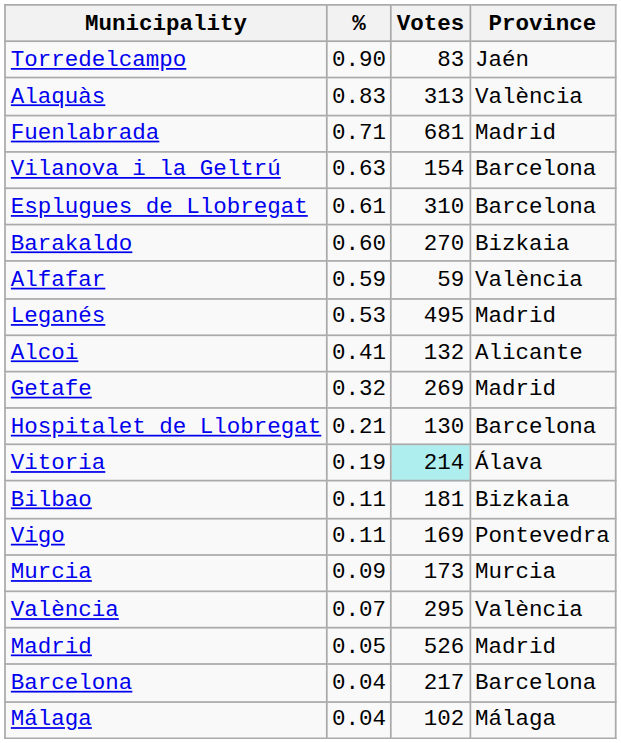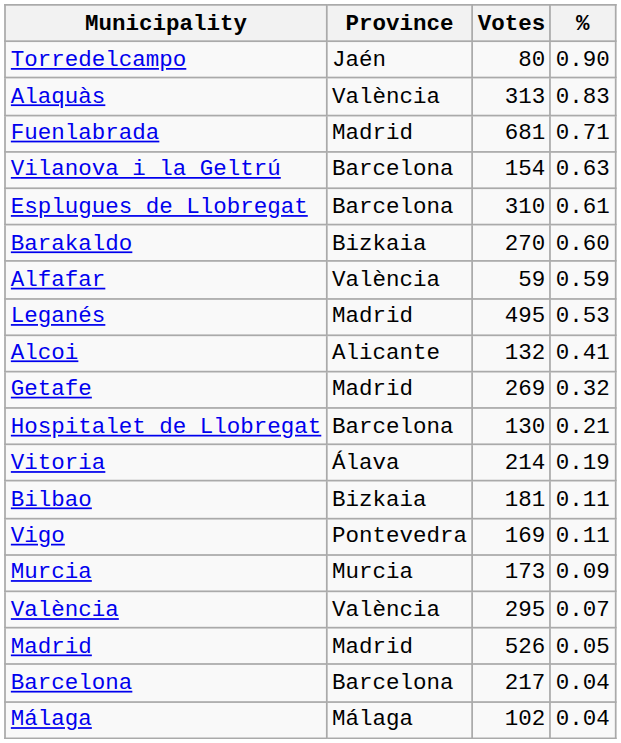columns swapped: Province <-> %
Torredelcampo | Votes: 83 -> 80
Vitoria | Votes: paleturquoise background -> no background
